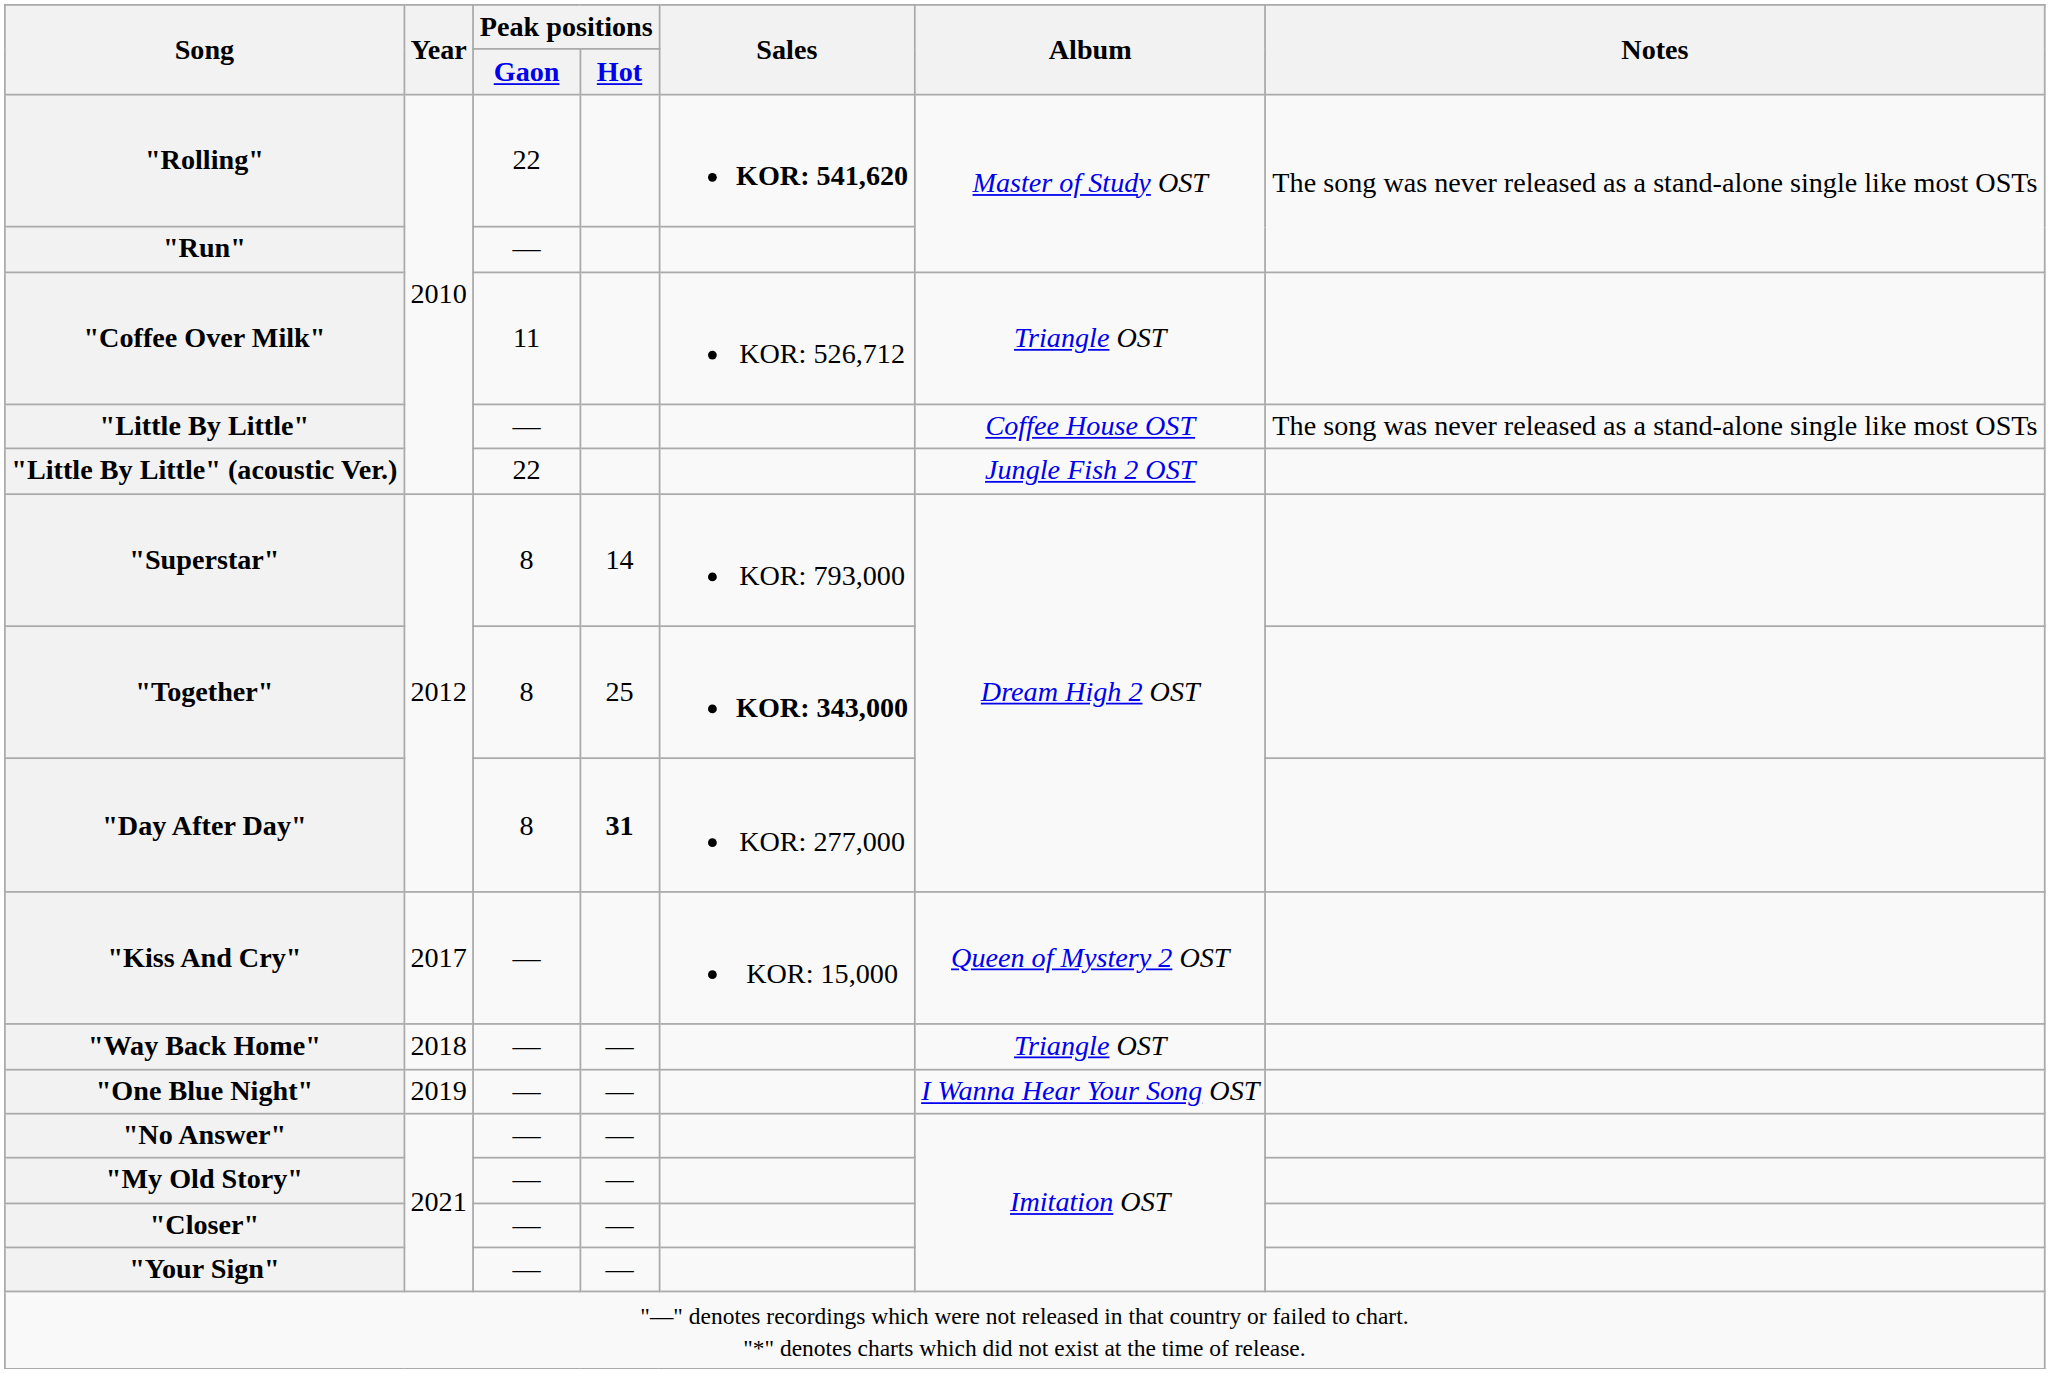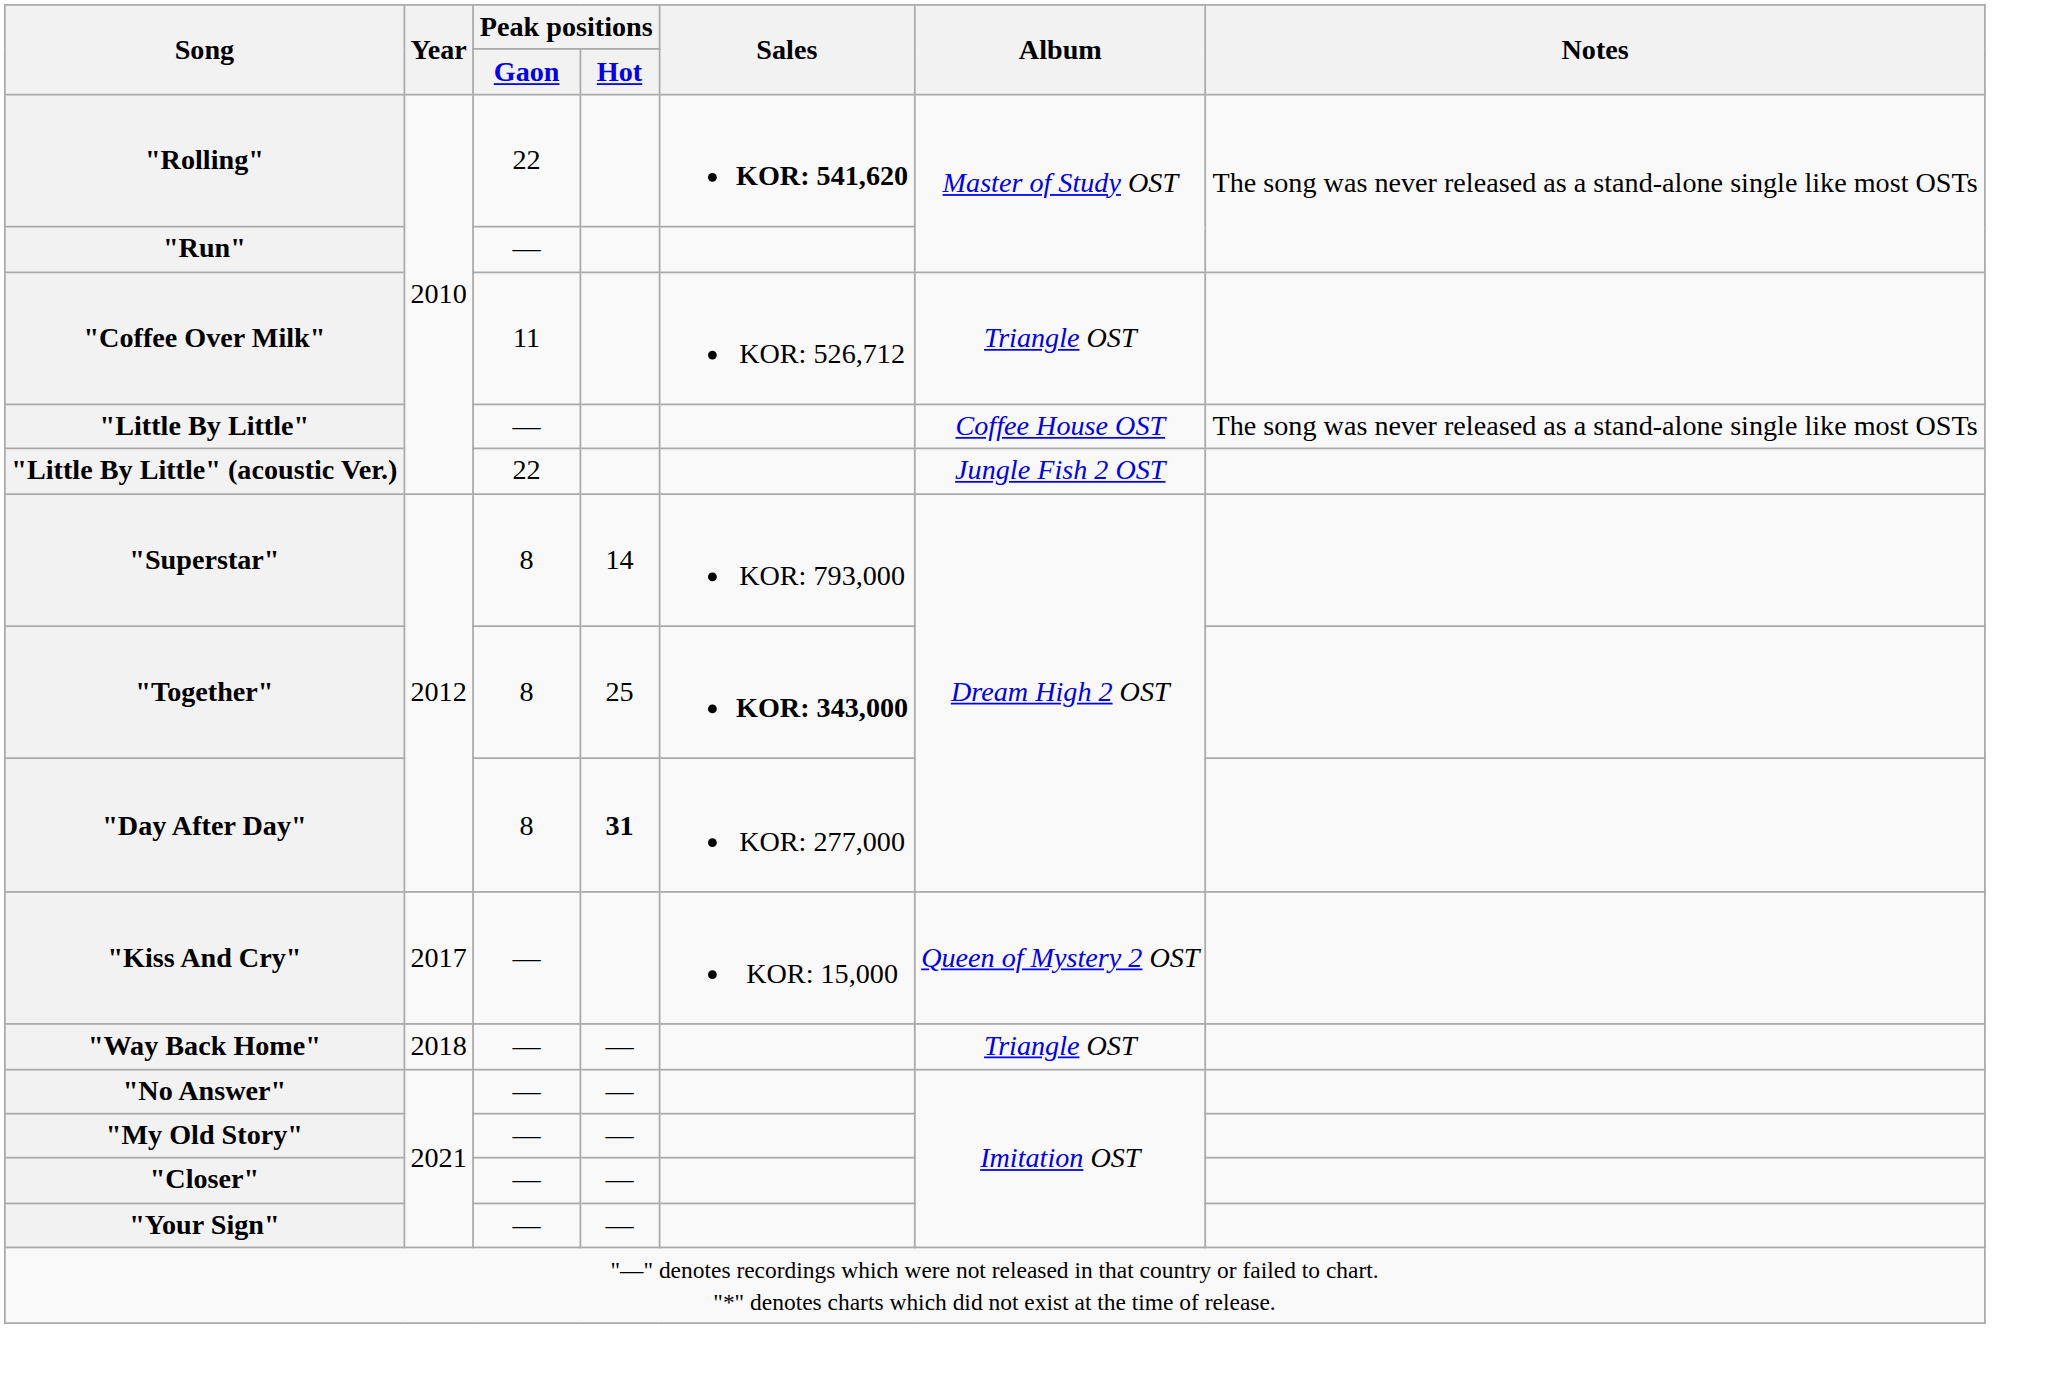- row: "One Blue Night" | 2019 | — | — | I Wanna Hear Your Song OST
